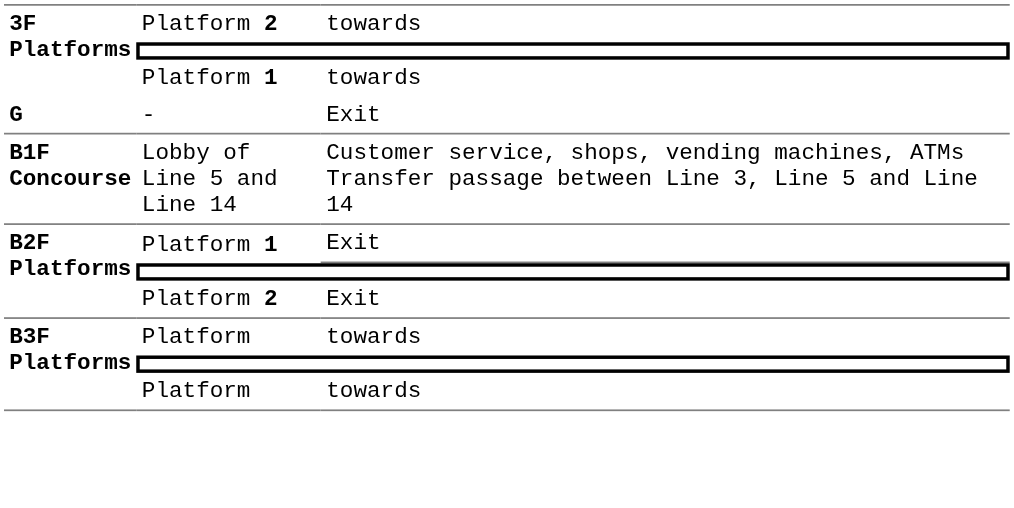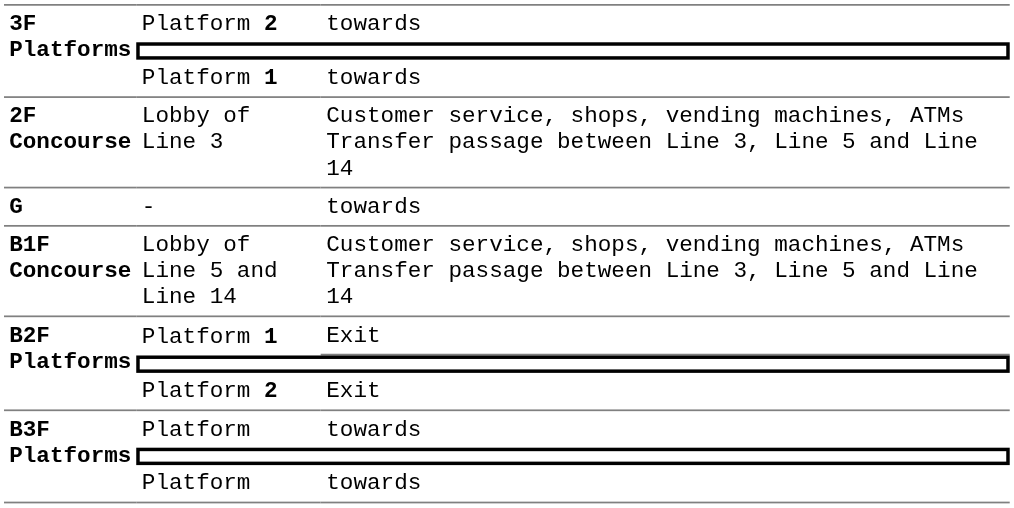+ row: 2F Concourse | Lobby of Line 3 | Customer service, shops, vending machines, ATMs Transfer passage between Line 3, Line 5 and Line 14
- | column 3: Exit -> towards
